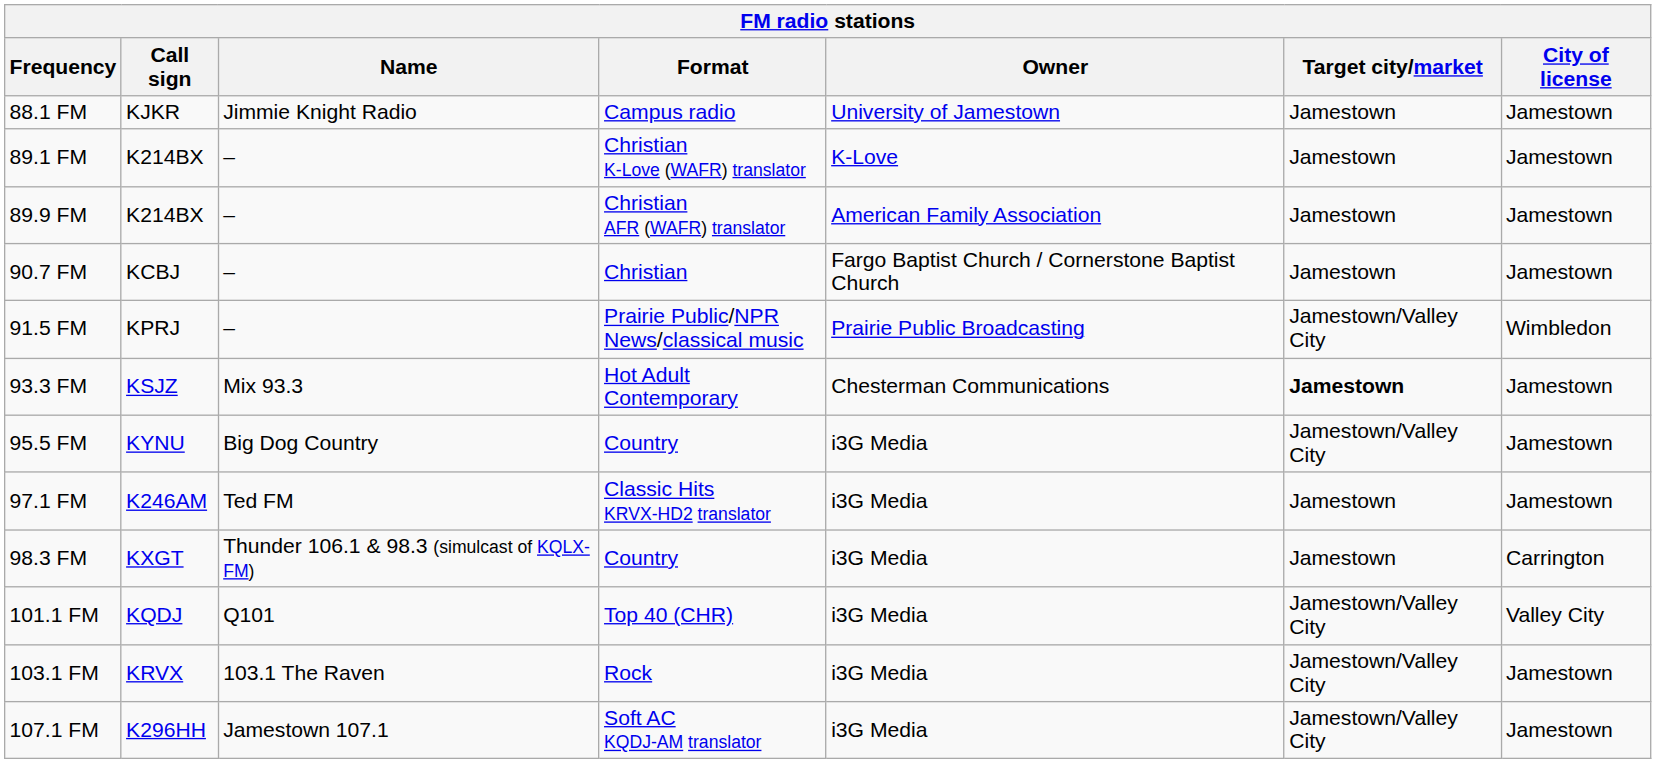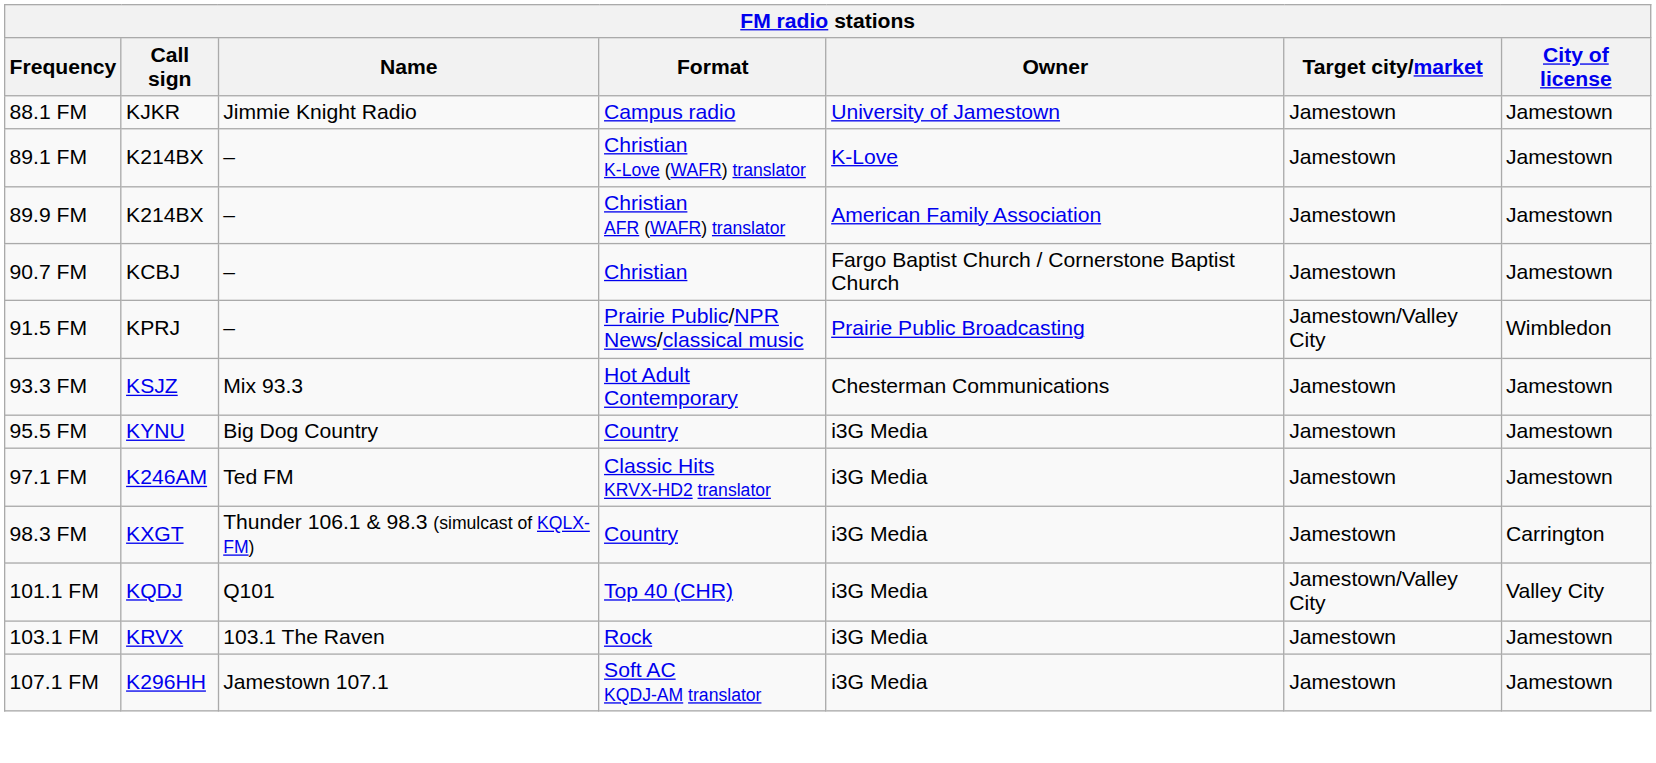93.3 FM | Target city/market: bold -> normal
95.5 FM | Target city/market: Jamestown/Valley City -> Jamestown
103.1 FM | Target city/market: Jamestown/Valley City -> Jamestown
107.1 FM | Target city/market: Jamestown/Valley City -> Jamestown
